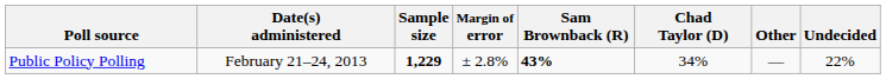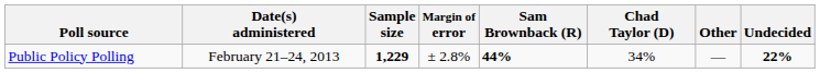Public Policy Polling | Sam Brownback (R): 43% -> 44%
Public Policy Polling | Undecided: normal -> bold
